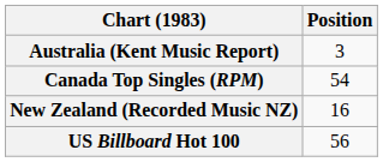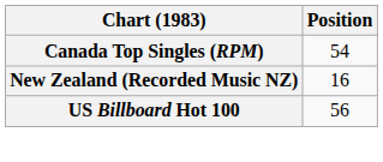- row: Australia (Kent Music Report) | 3
